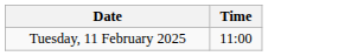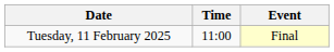+ column: Event | Final
